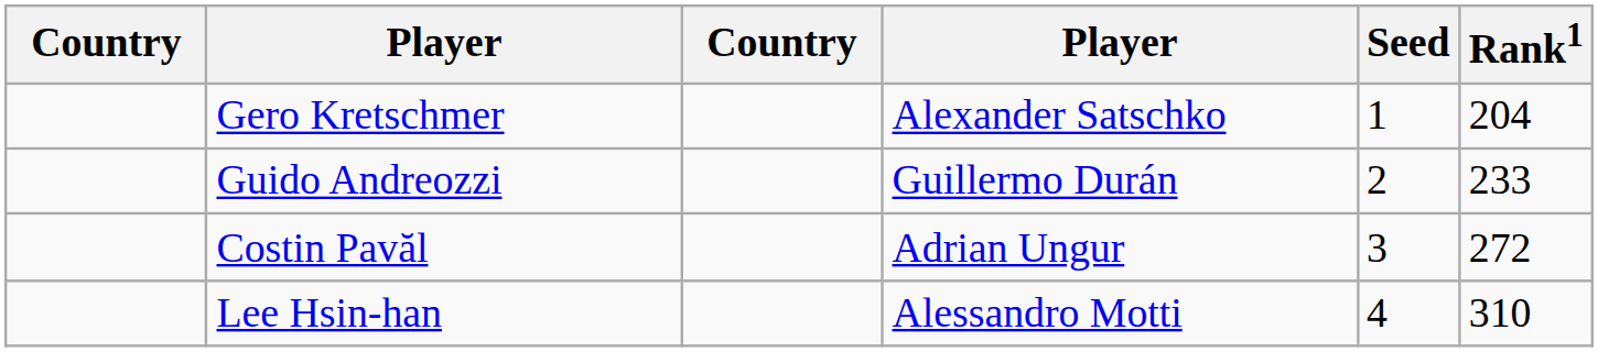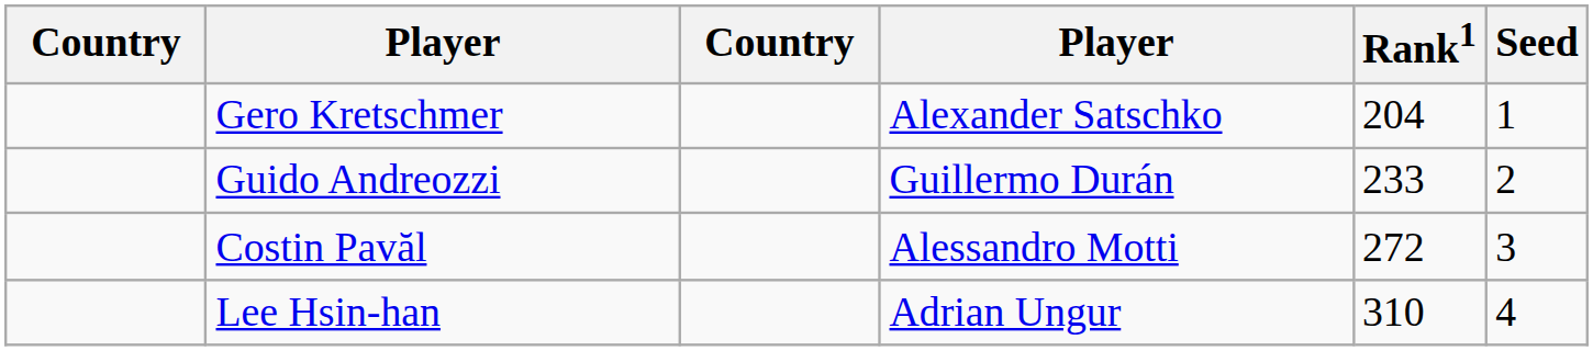columns swapped: Rank1 <-> Seed
Costin Pavăl | column 4: Adrian Ungur -> Alessandro Motti
Lee Hsin-han | column 4: Alessandro Motti -> Adrian Ungur
